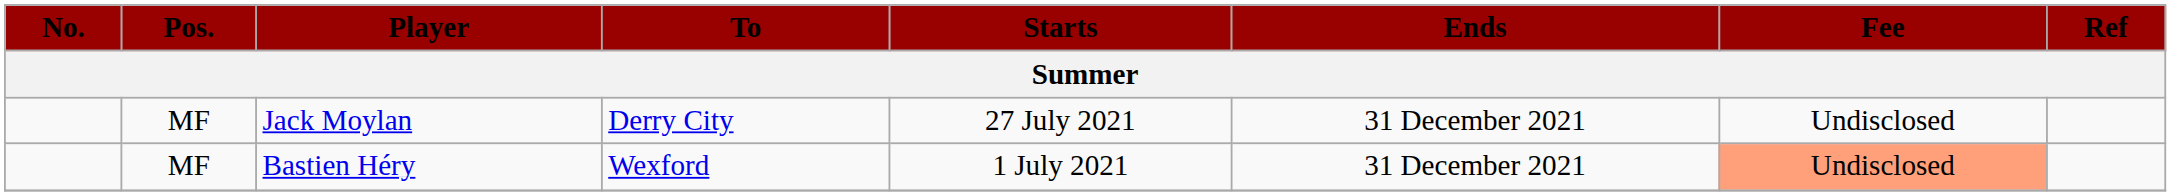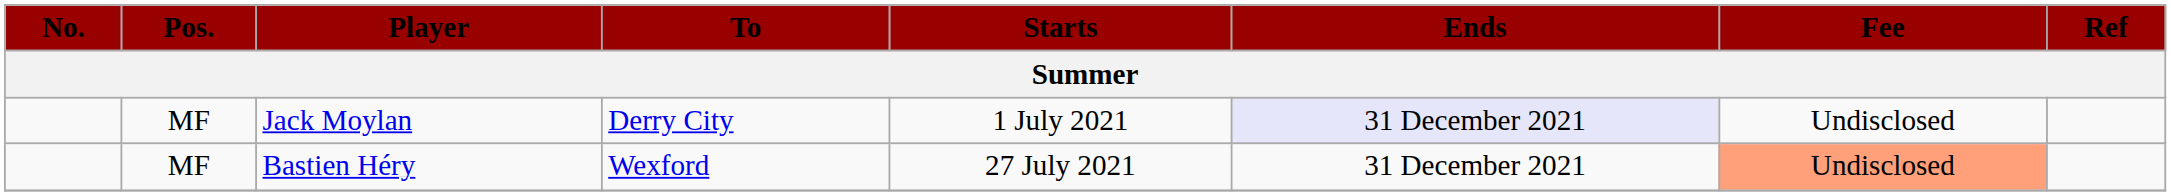Jack Moylan | Starts: 27 July 2021 -> 1 July 2021
Jack Moylan | Ends: no background -> lavender background
Bastien Héry | Starts: 1 July 2021 -> 27 July 2021
